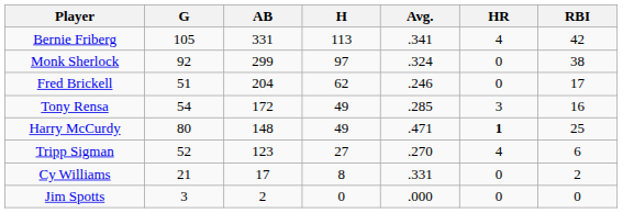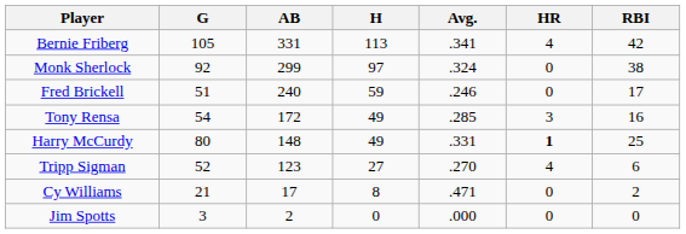Fred Brickell | AB: 204 -> 240
Fred Brickell | H: 62 -> 59
Harry McCurdy | Avg.: .471 -> .331
Cy Williams | Avg.: .331 -> .471
